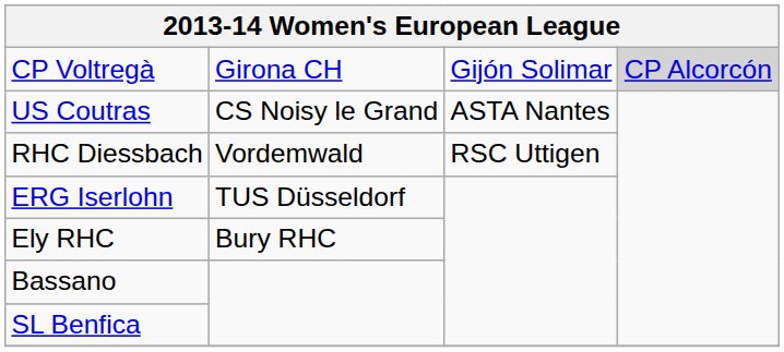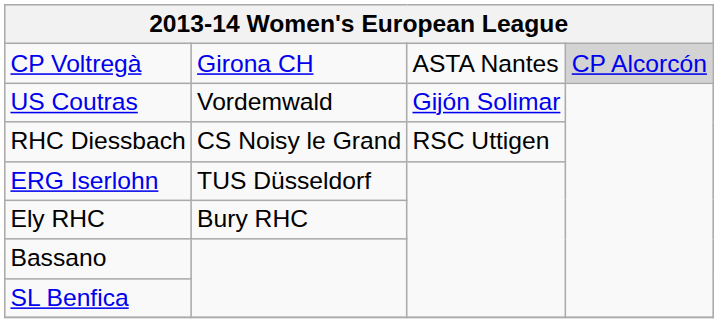CP Voltregà | column 3: Gijón Solimar -> ASTA Nantes
US Coutras | column 2: CS Noisy le Grand -> Vordemwald
US Coutras | column 3: ASTA Nantes -> Gijón Solimar
RHC Diessbach | column 2: Vordemwald -> CS Noisy le Grand
